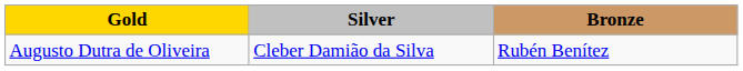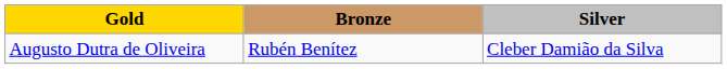columns swapped: Silver <-> Bronze
